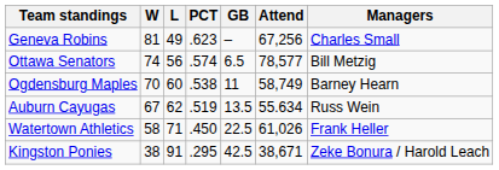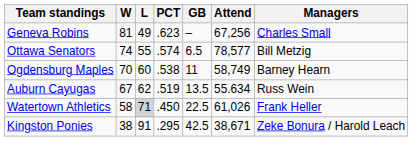Ottawa Senators | L: 56 -> 55
Watertown Athletics | L: no background -> lightgrey background
